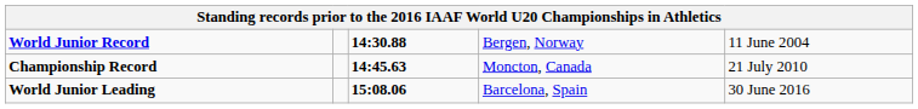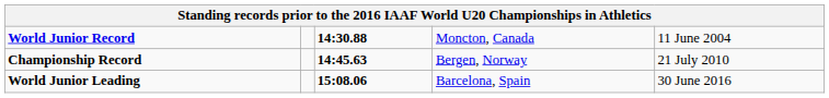World Junior Record | column 4: Bergen, Norway -> Moncton, Canada
Championship Record | column 4: Moncton, Canada -> Bergen, Norway
